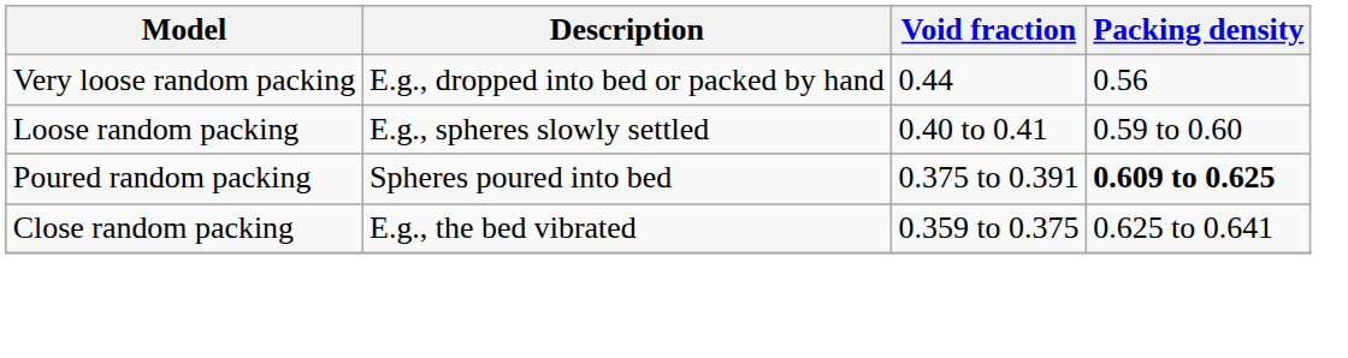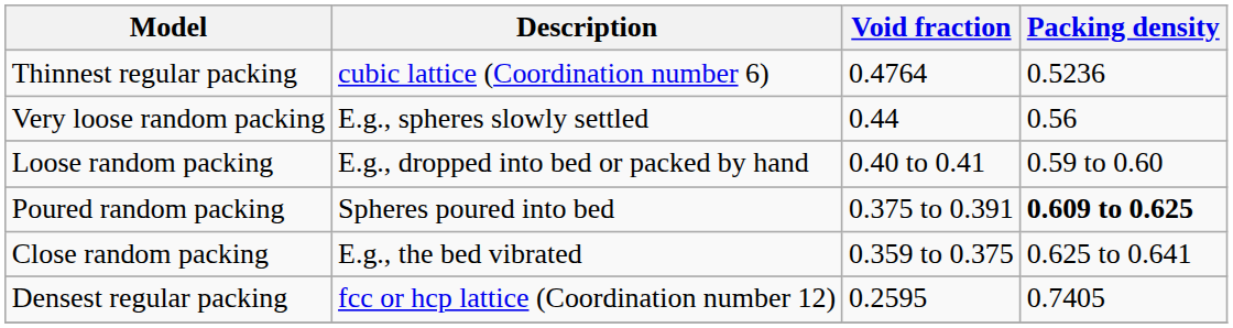+ row: Thinnest regular packing | cubic lattice (Coordination number 6) | 0.4764 | 0.5236
Very loose random packing | Description: E.g., dropped into bed or packed by hand -> E.g., spheres slowly settled
Loose random packing | Description: E.g., spheres slowly settled -> E.g., dropped into bed or packed by hand
+ row: Densest regular packing | fcc or hcp lattice (Coordination number 12) | 0.2595 | 0.7405
